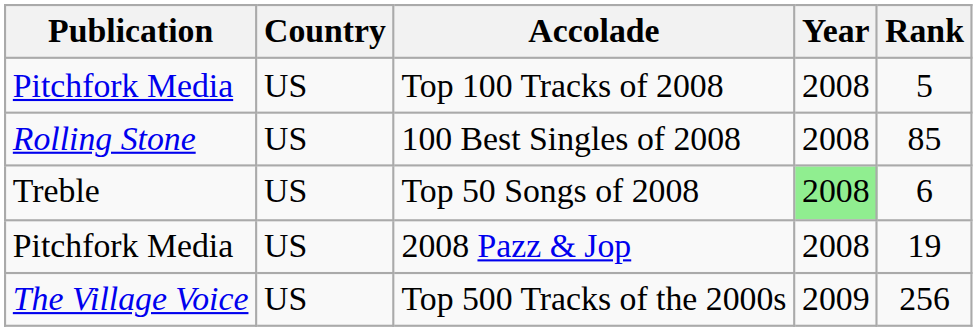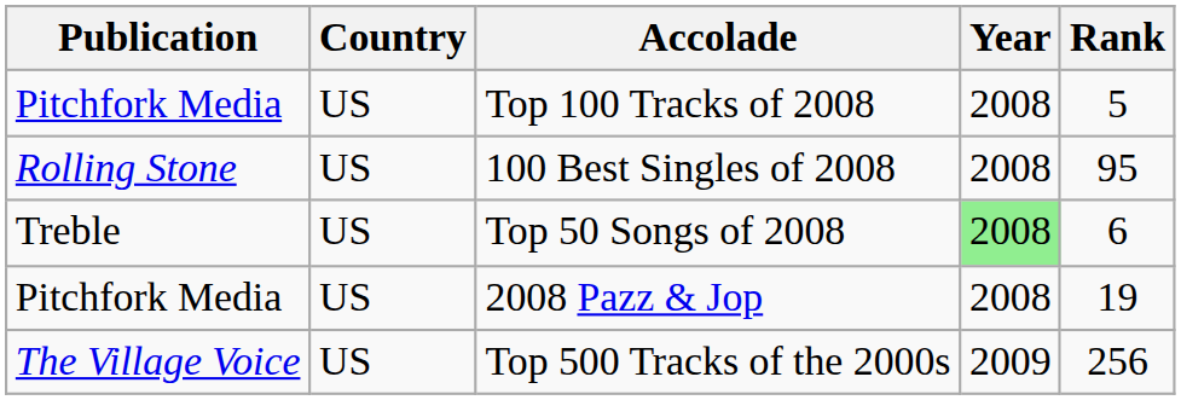100 Best Singles of 2008 | Rank: 85 -> 95
